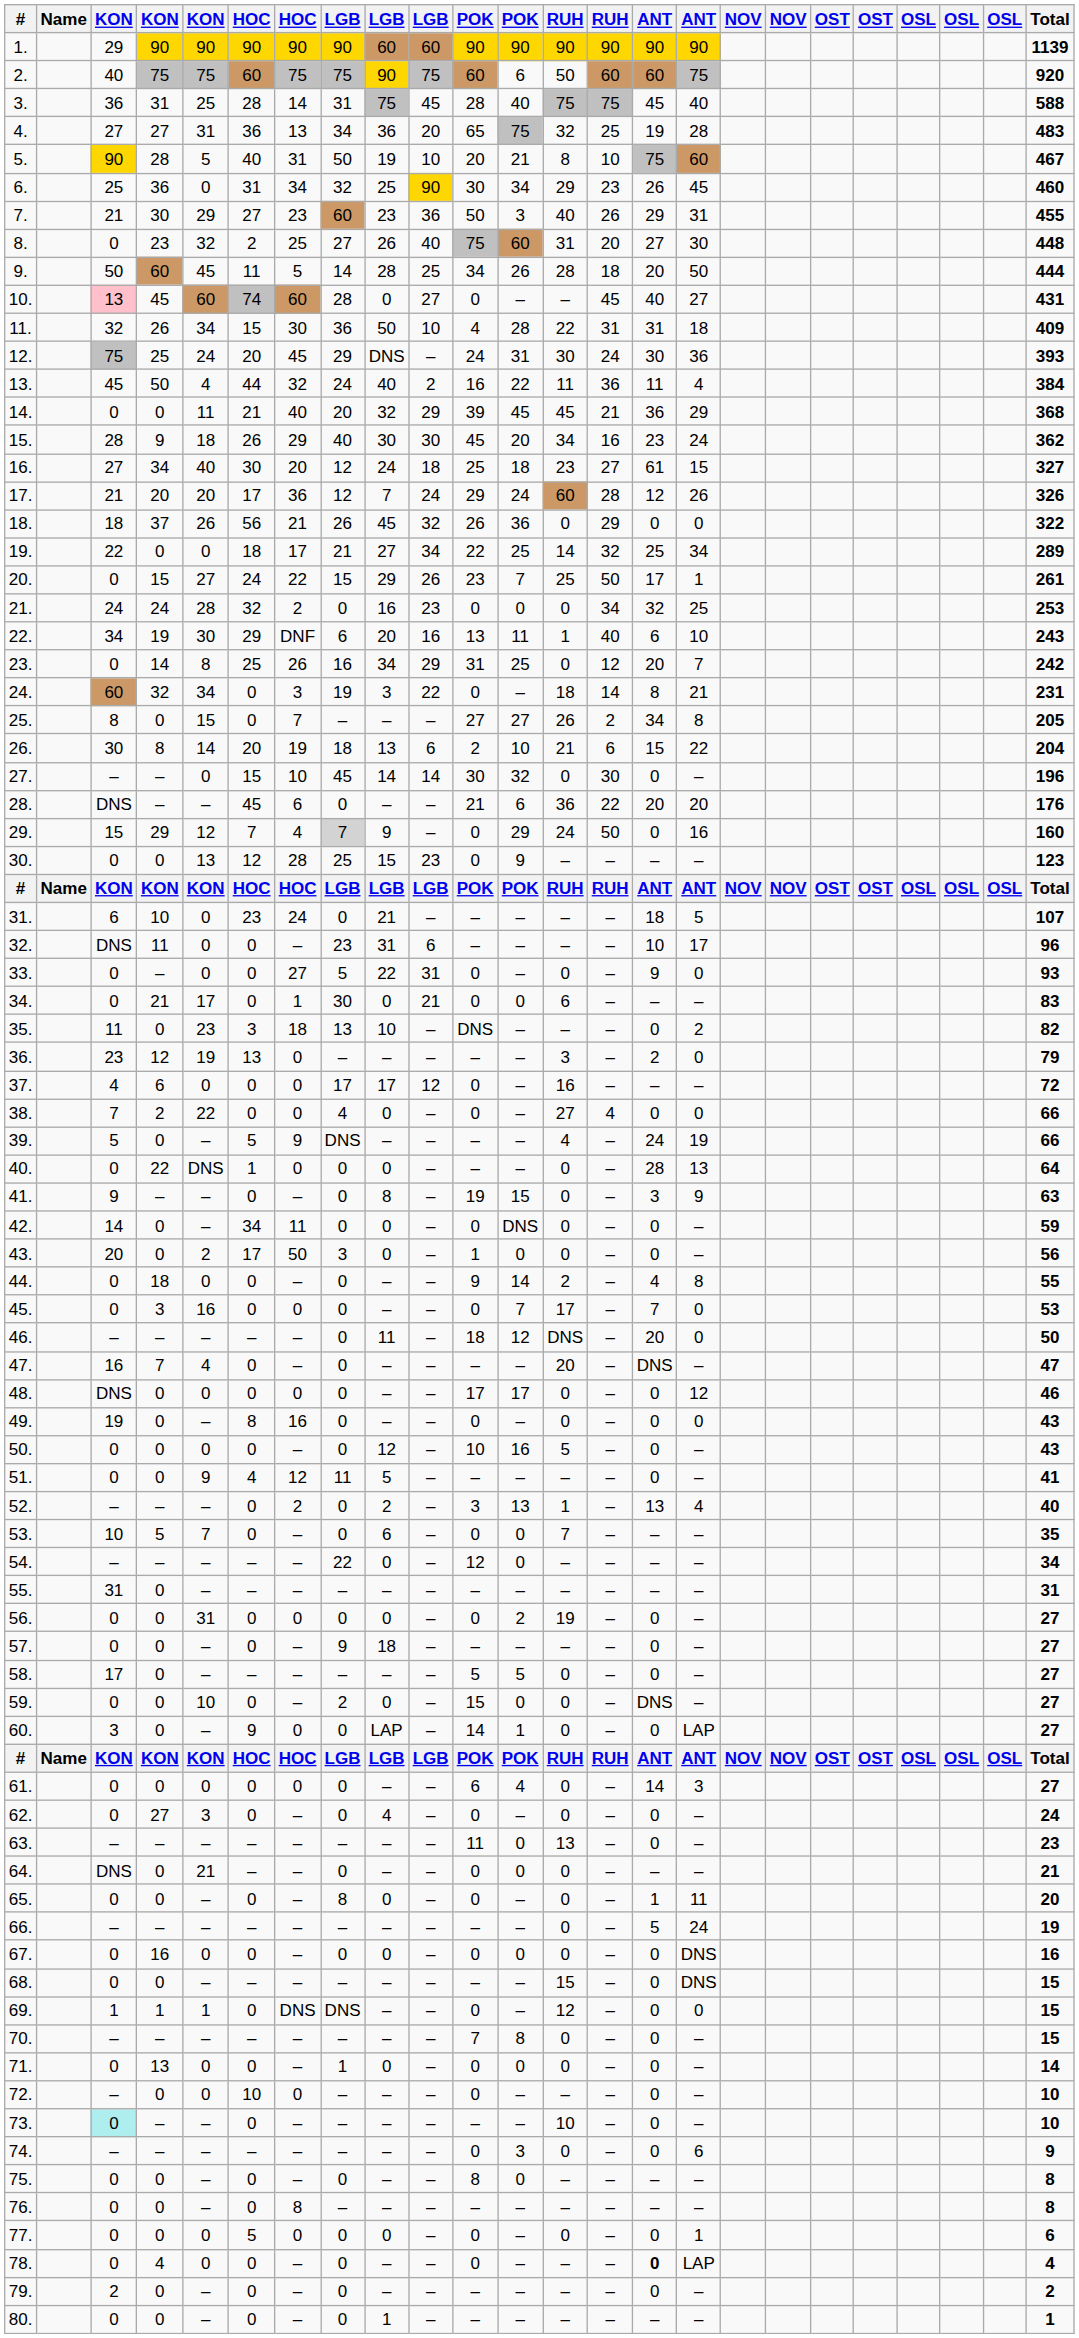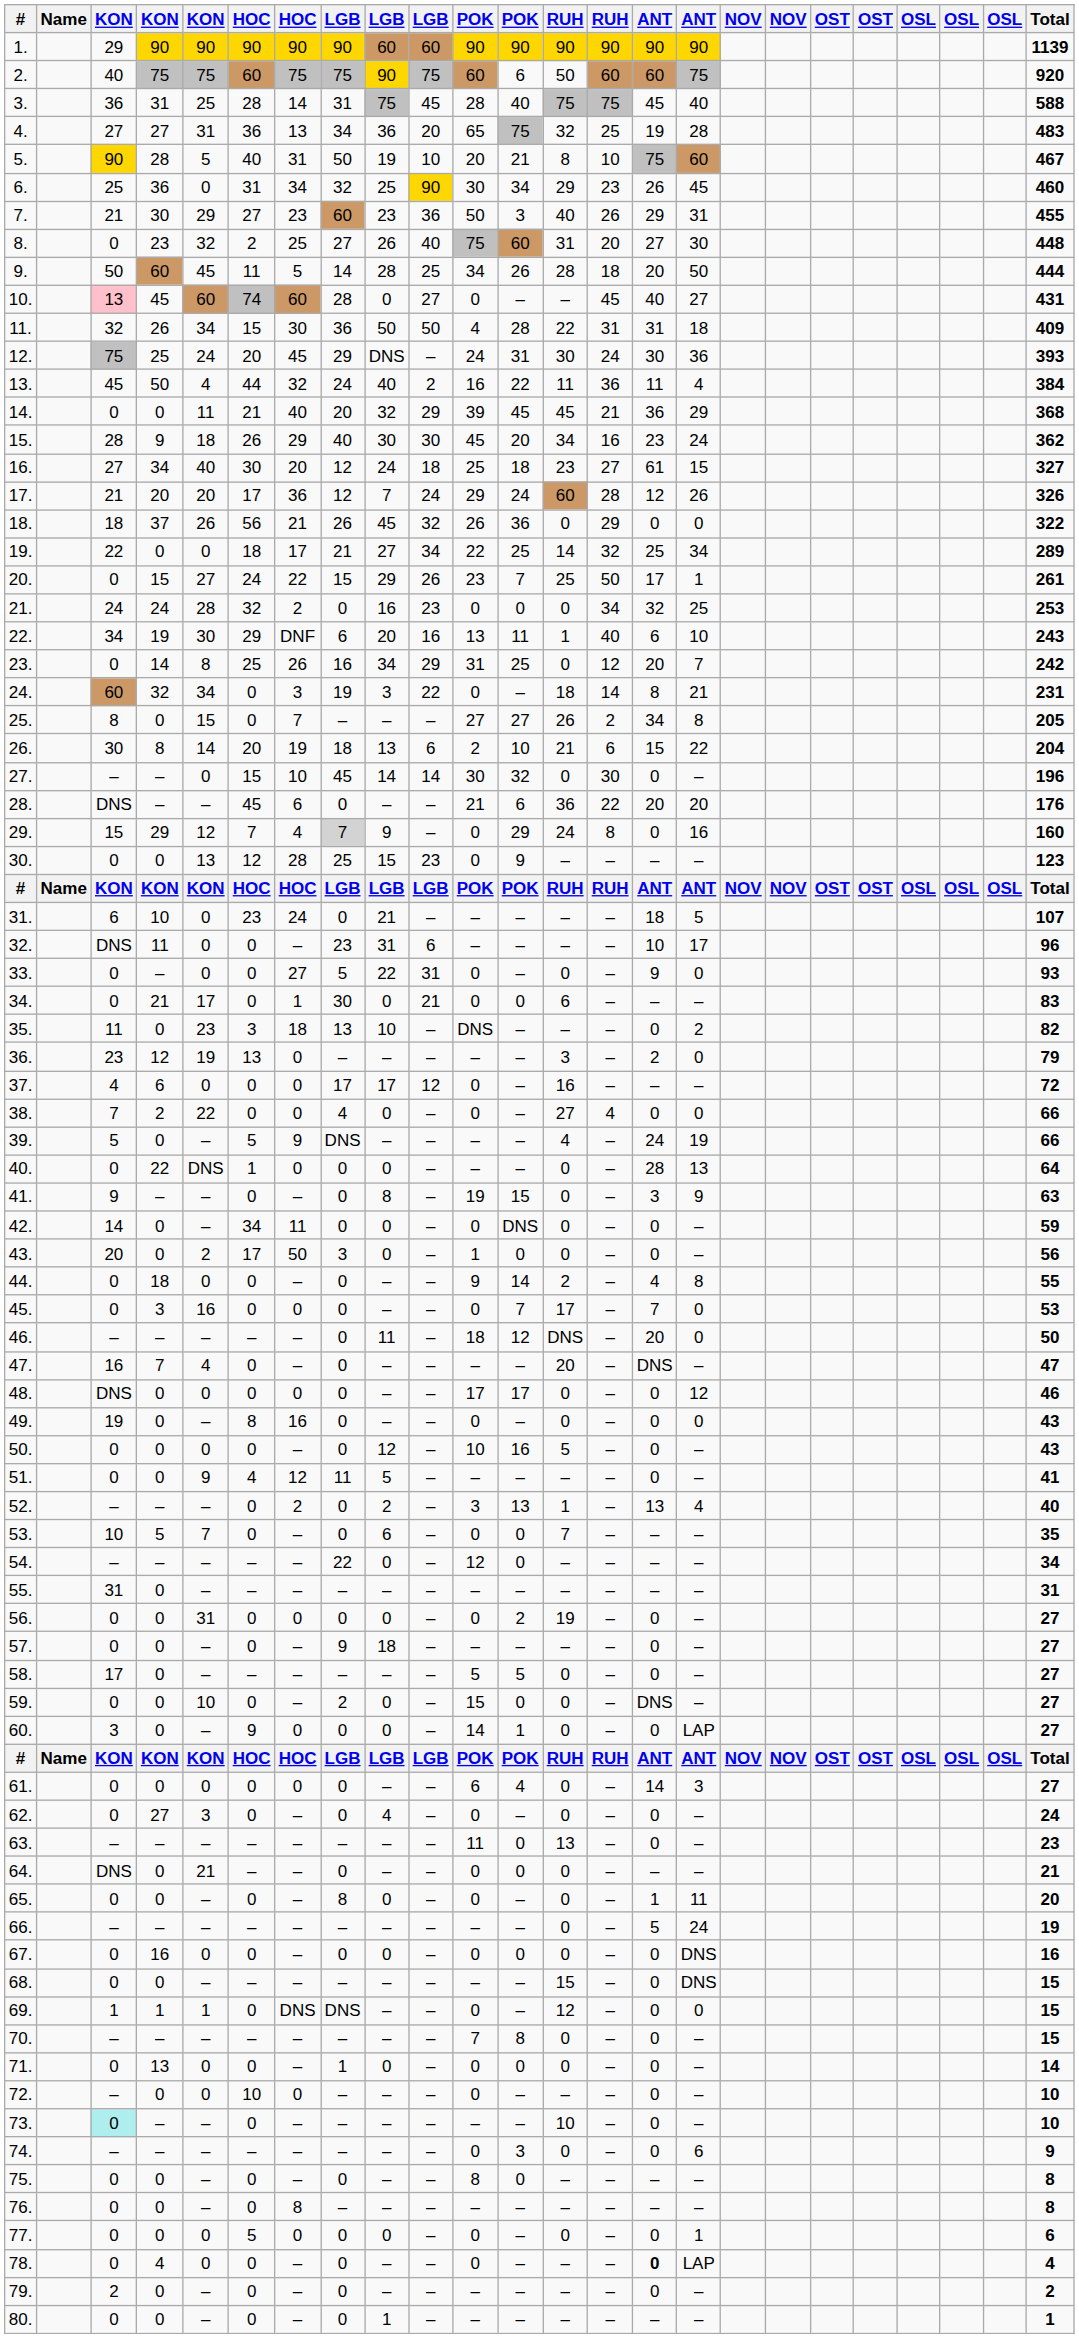11. | column 10: 10 -> 50
29. | column 14: 50 -> 8
60. | column 9: LAP -> 0
